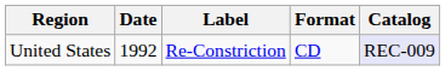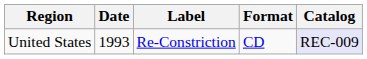United States | Date: 1992 -> 1993
